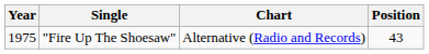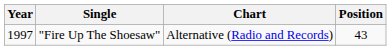"Fire Up The Shoesaw" | Year: 1975 -> 1997
